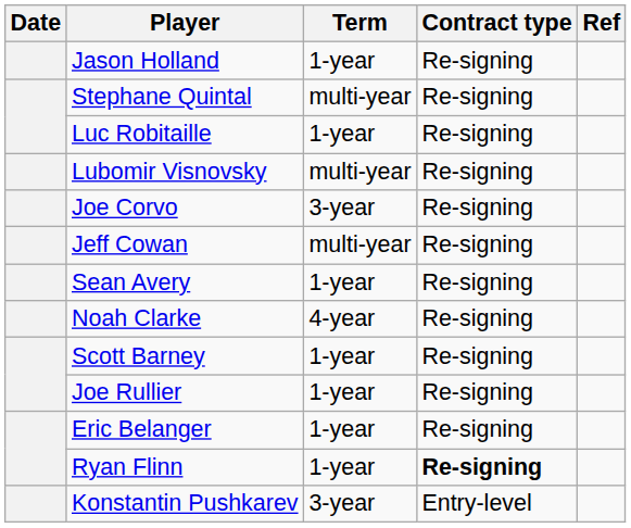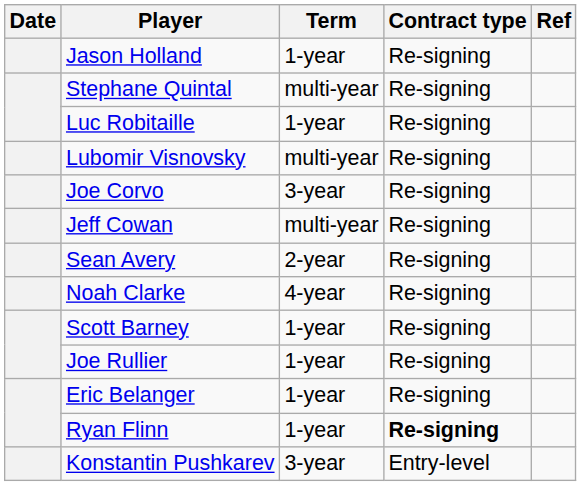Sean Avery | Term: 1-year -> 2-year
